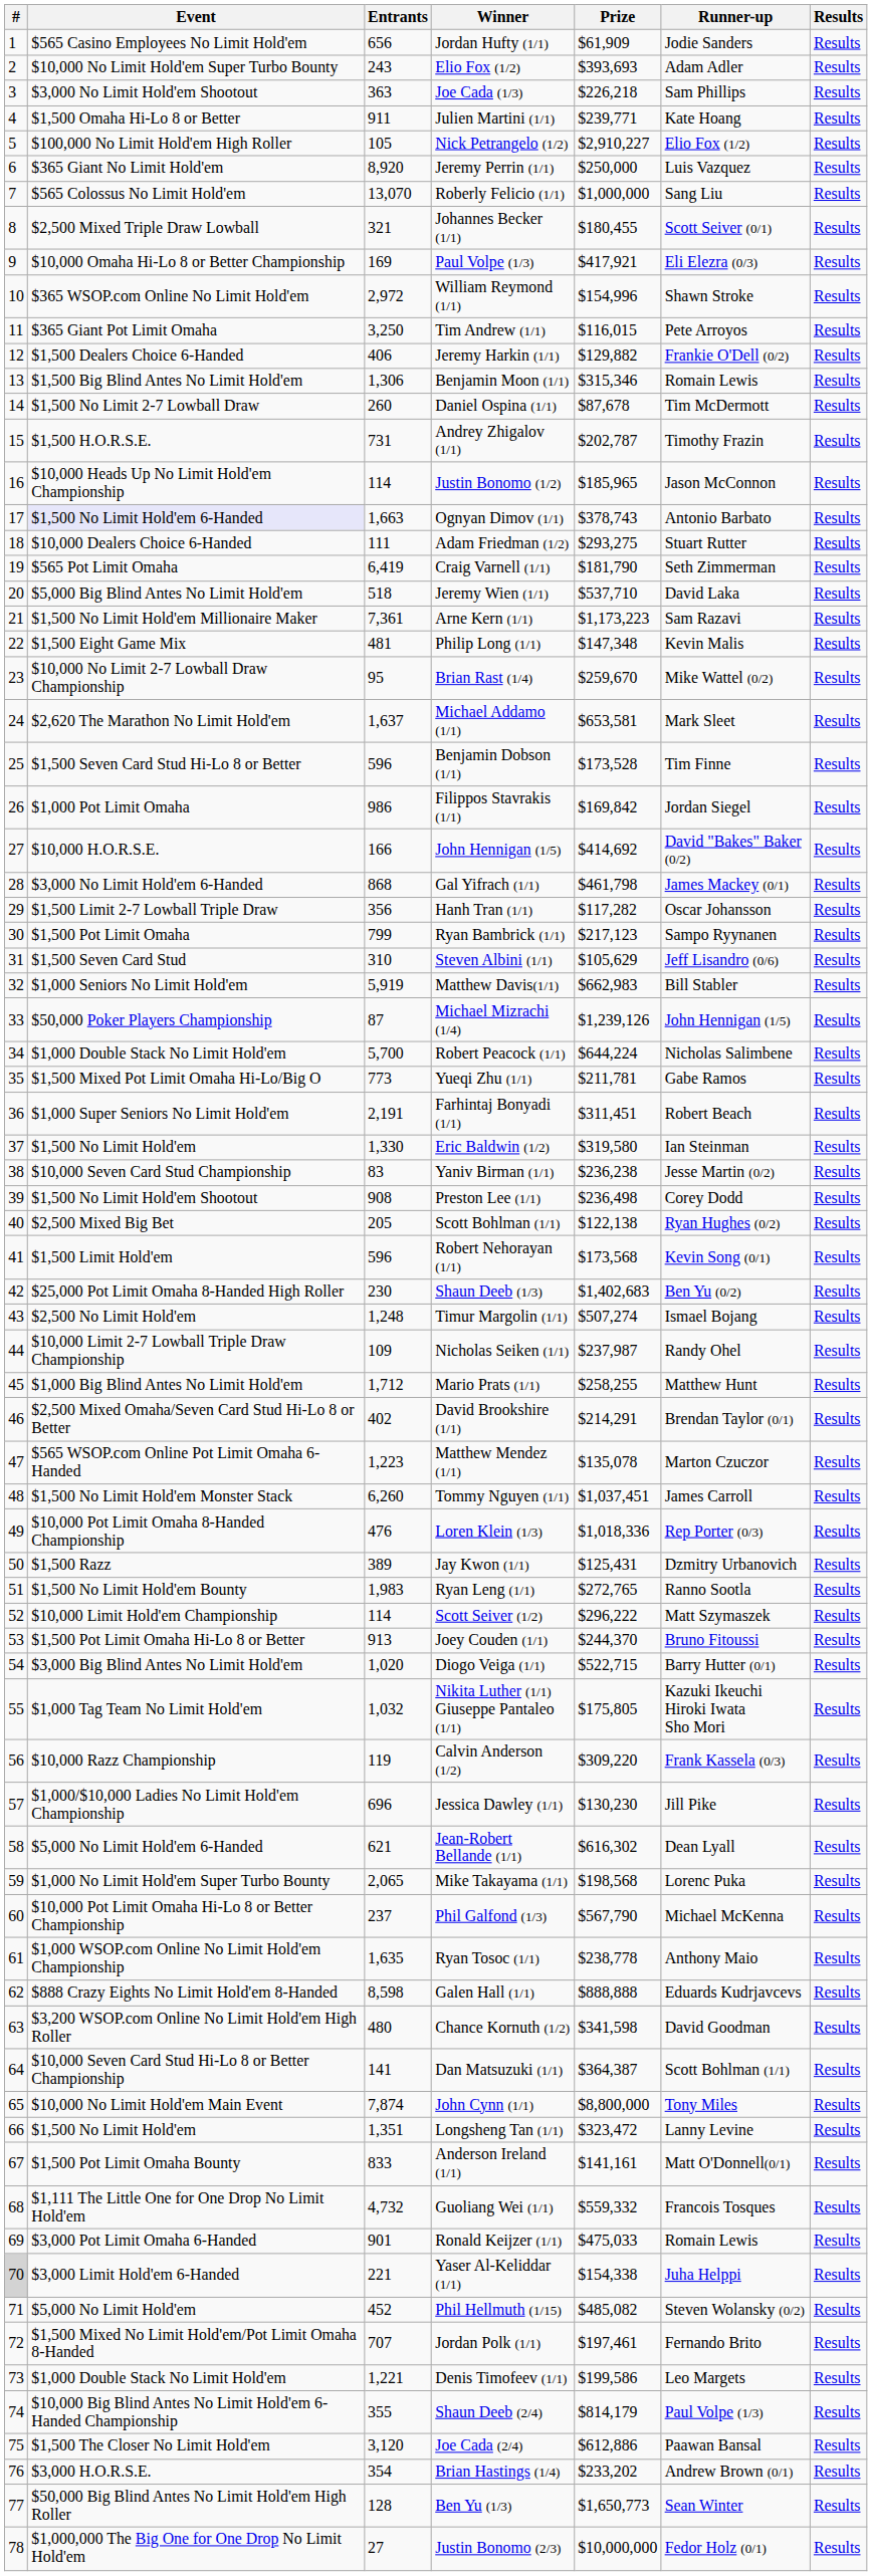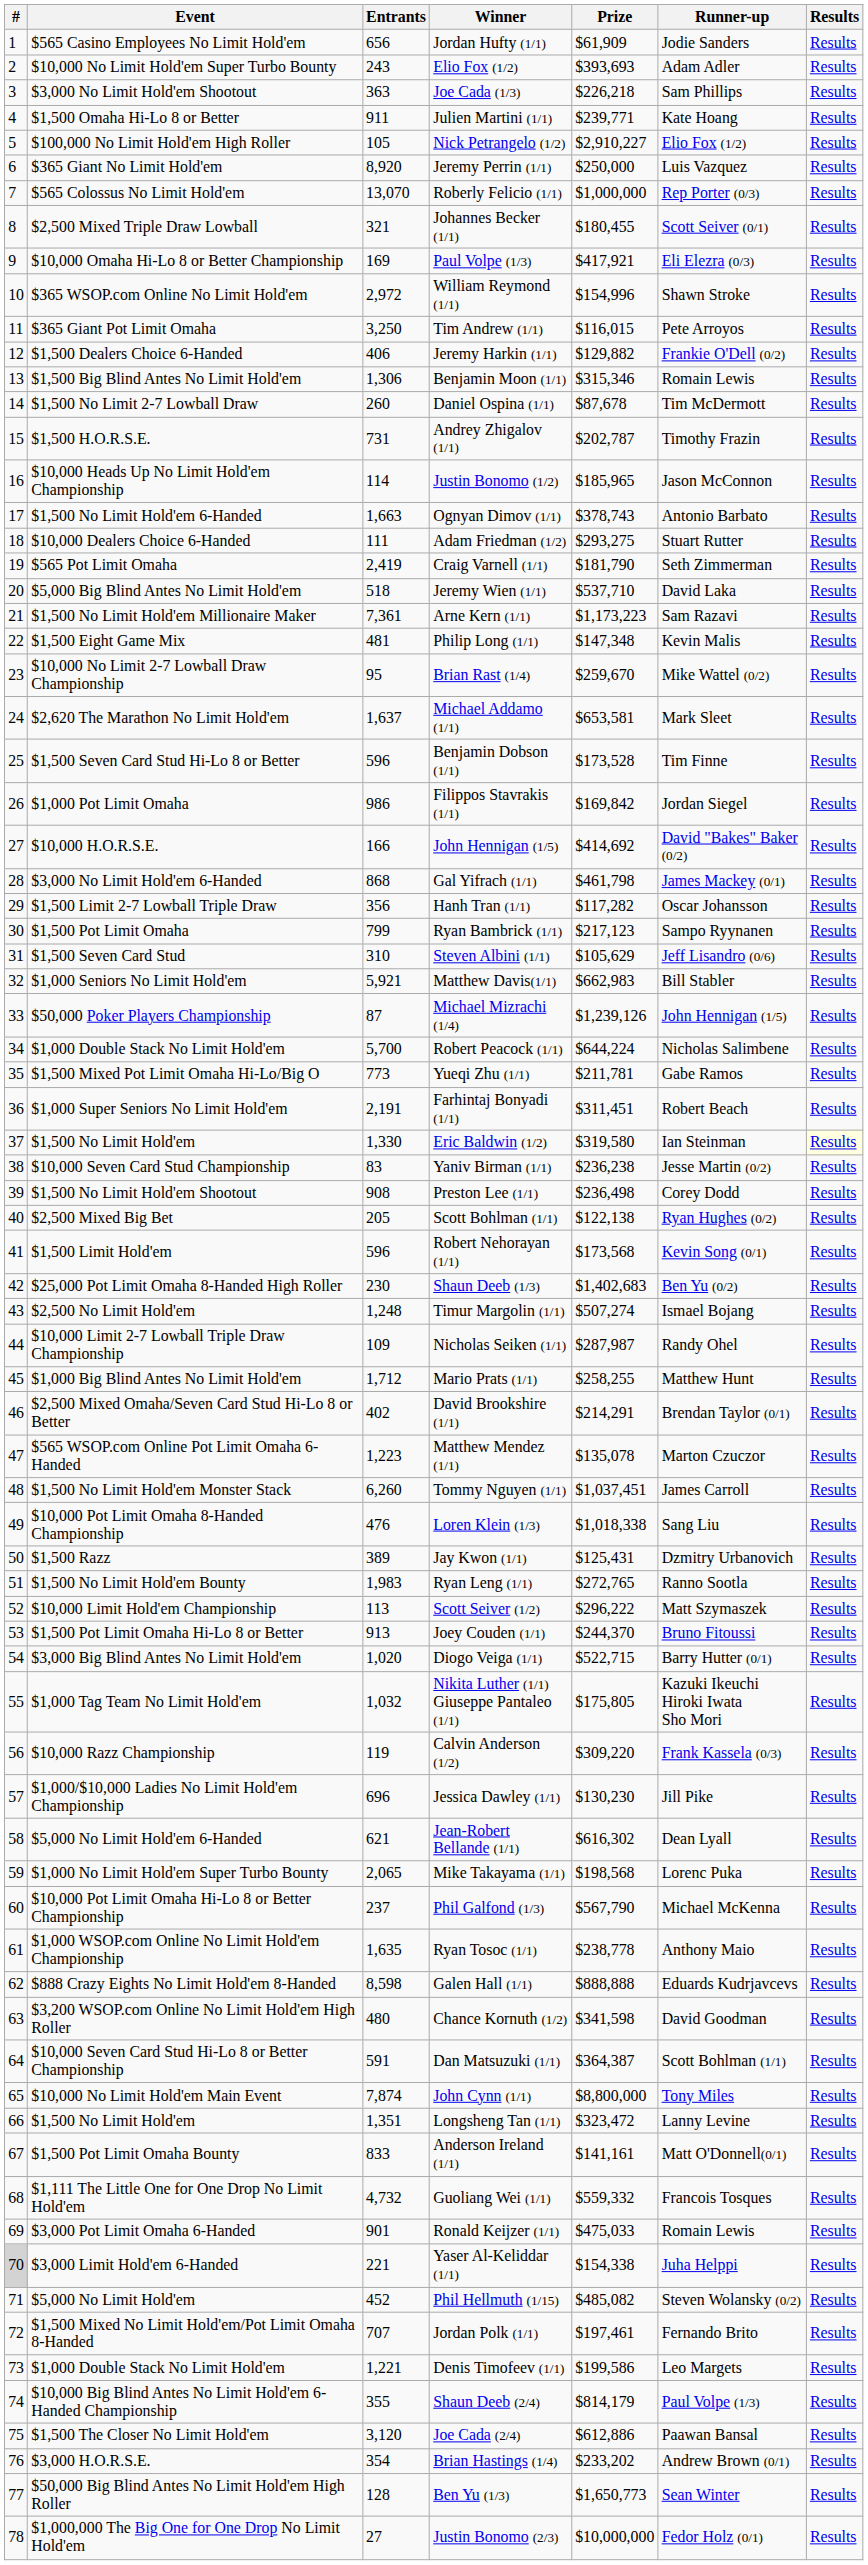Roberly Felicio (1/1) | Runner-up: Sang Liu -> Rep Porter (0/3)
Ognyan Dimov (1/1) | Event: lavender background -> no background
Craig Varnell (1/1) | Entrants: 6,419 -> 2,419
Matthew Davis(1/1) | Entrants: 5,919 -> 5,921
Eric Baldwin (1/2) | Results: no background -> lightyellow background
Nicholas Seiken (1/1) | Prize: $237,987 -> $287,987
Loren Klein (1/3) | Prize: $1,018,336 -> $1,018,338
Loren Klein (1/3) | Runner-up: Rep Porter (0/3) -> Sang Liu
Scott Seiver (1/2) | Entrants: 114 -> 113
Dan Matsuzuki (1/1) | Entrants: 141 -> 591
